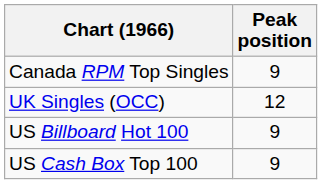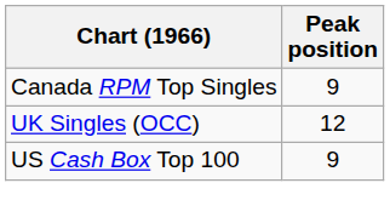- row: US Billboard Hot 100 | 9
